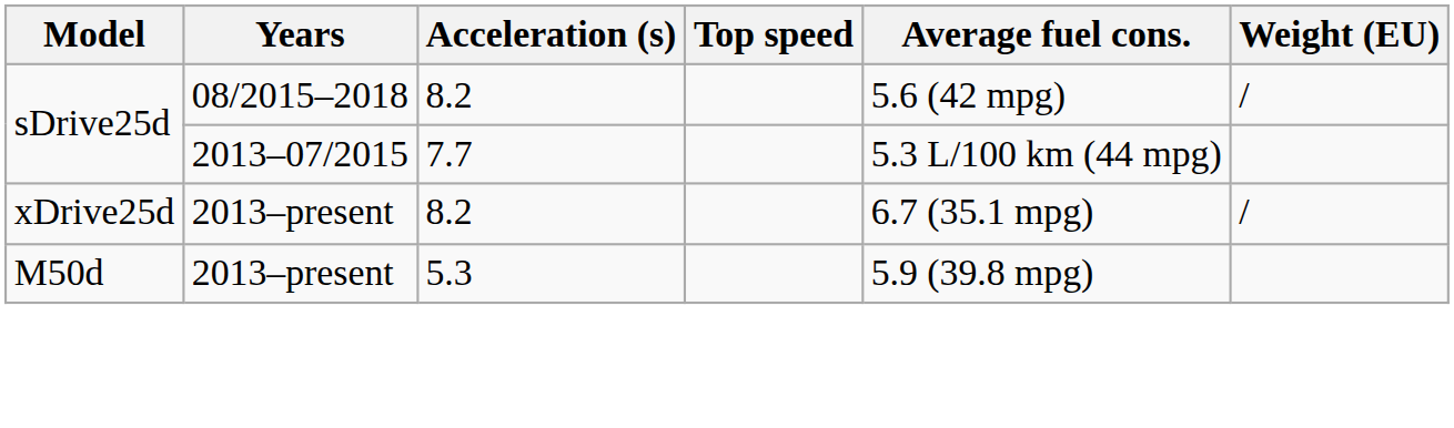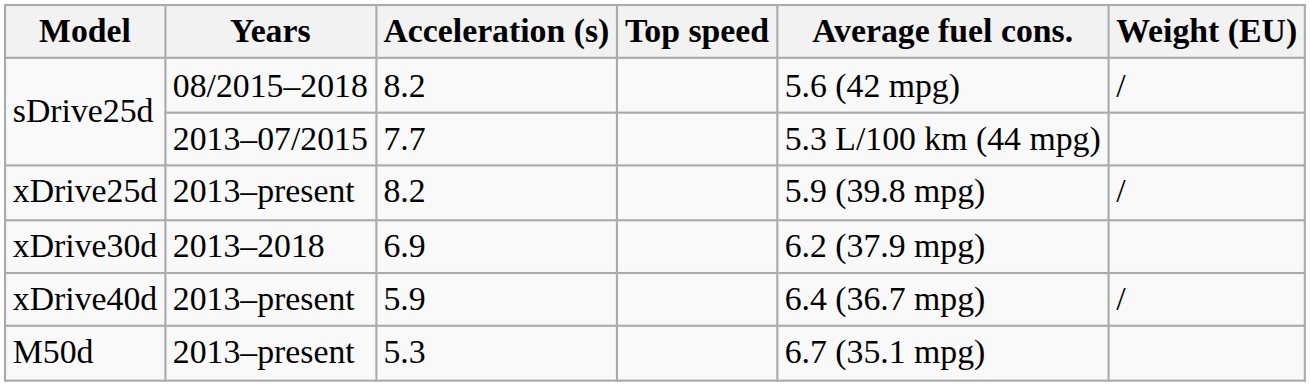xDrive25d | Average fuel cons.: 6.7 (35.1 mpg) -> 5.9 (39.8 mpg)
+ row: xDrive30d | 2013–2018 | 6.9 | 6.2 (37.9 mpg)
+ row: xDrive40d | 2013–present | 5.9 | 6.4 (36.7 mpg) | /
M50d | Average fuel cons.: 5.9 (39.8 mpg) -> 6.7 (35.1 mpg)
